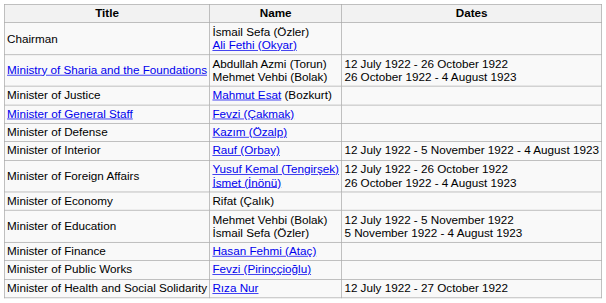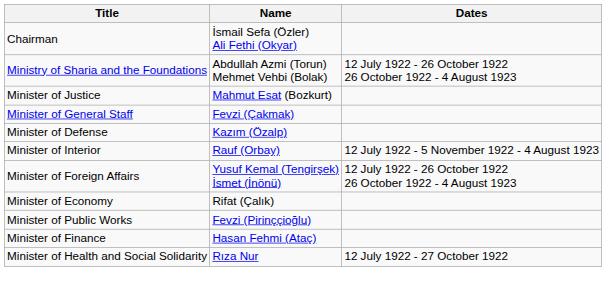- row: Minister of Education | Mehmet Vehbi (Bolak) İsmail Sefa (Özler) | 12 July 1922 - 5 November 1922 5 November 1922 - 4 August 1923
rows swapped: Minister of Finance <-> Minister of Public Works
